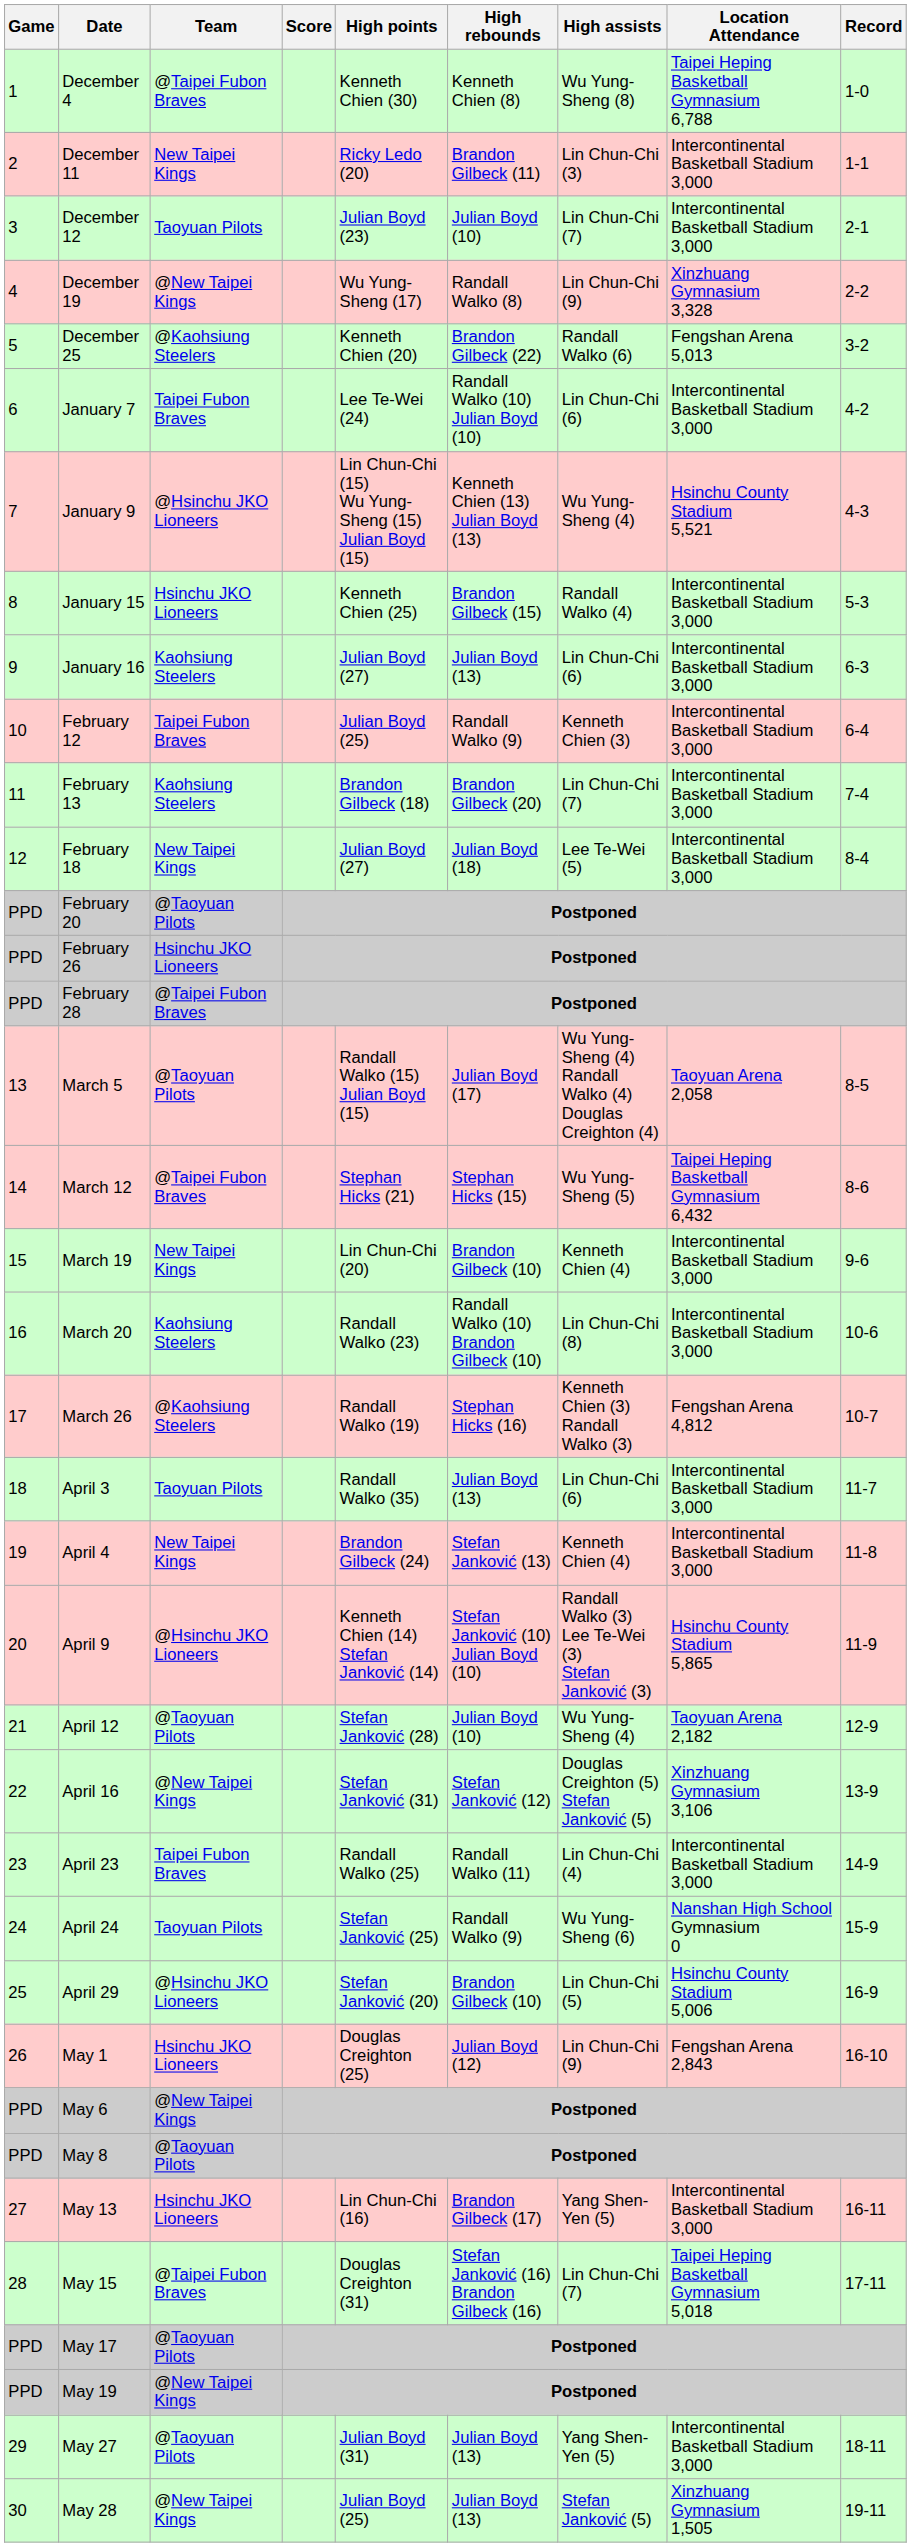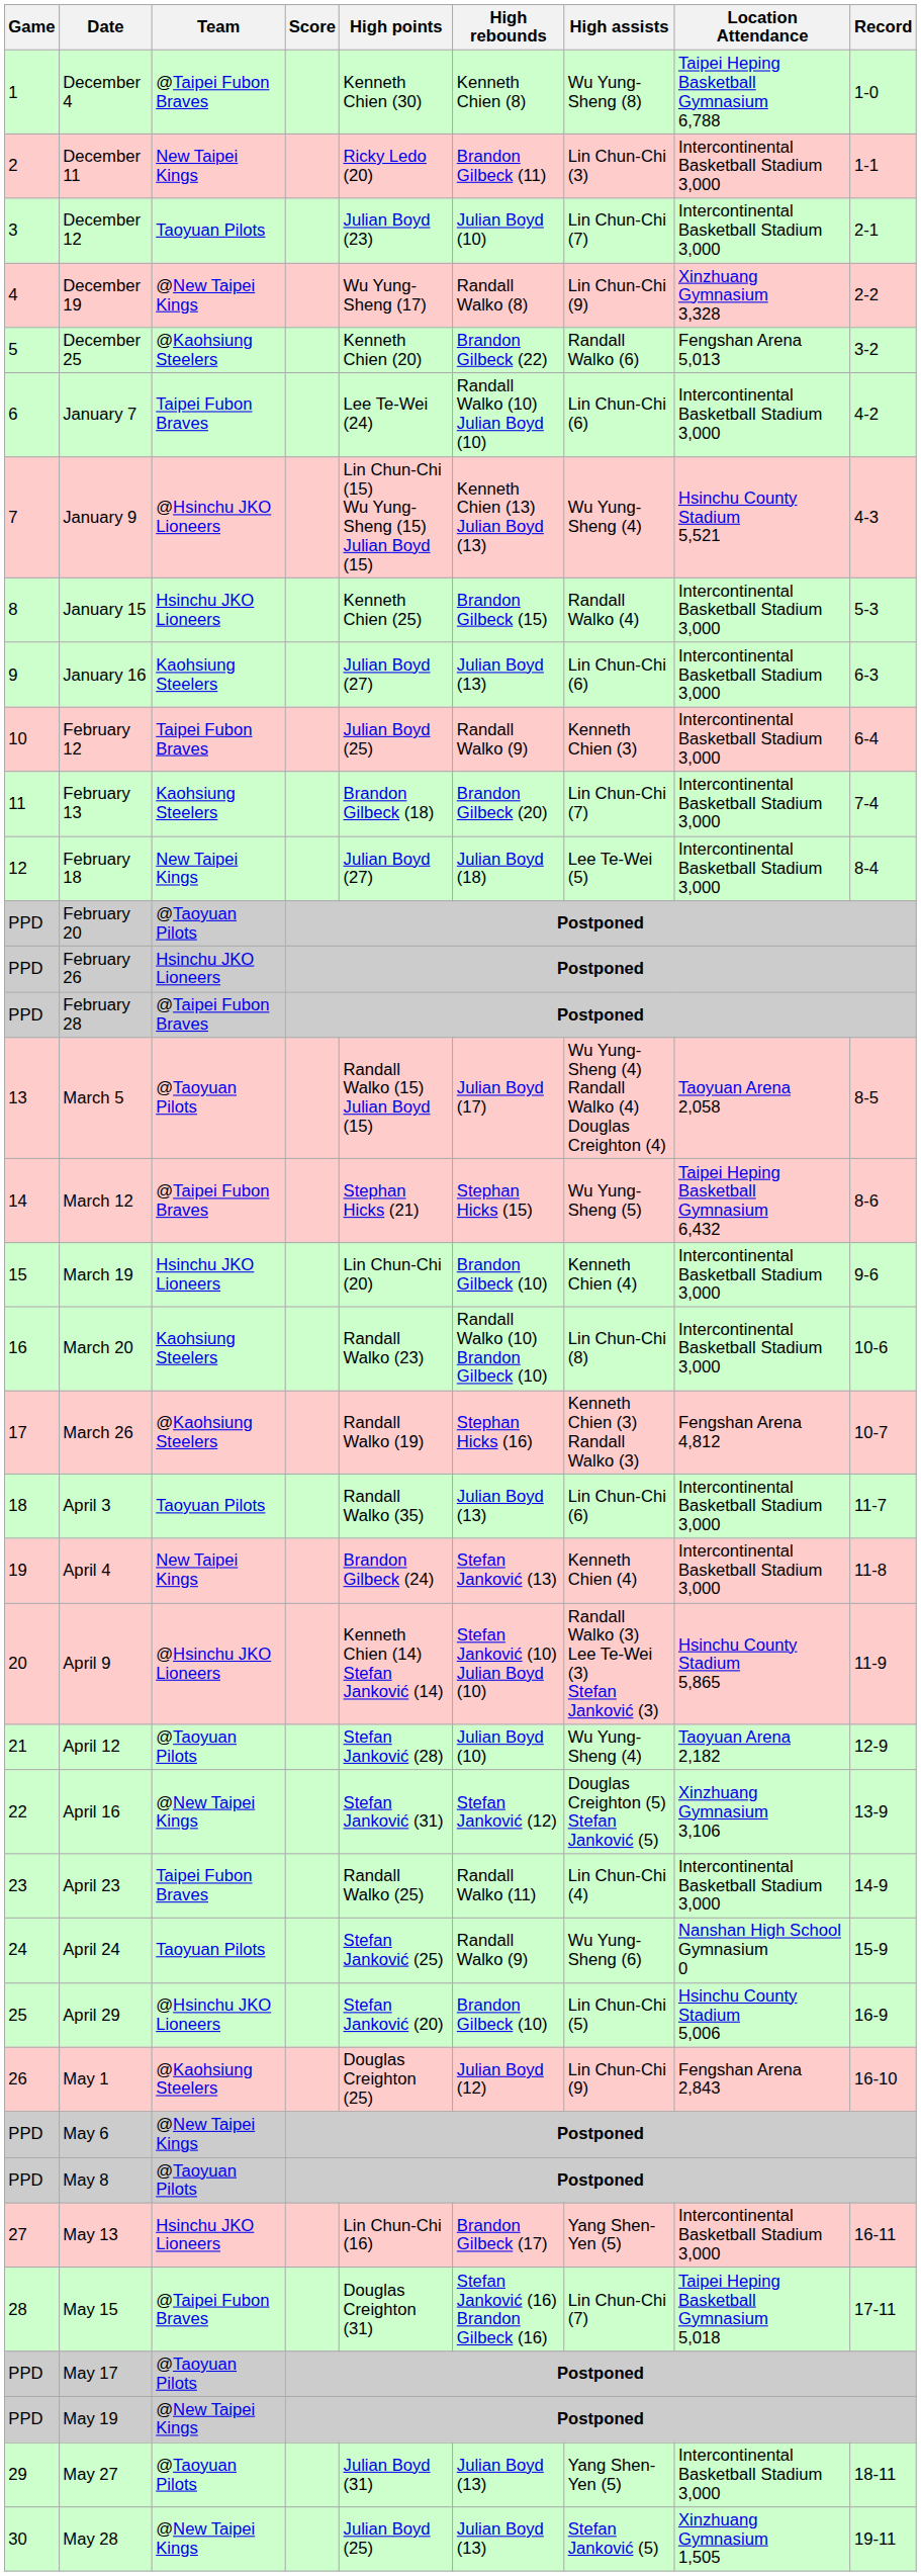March 19 | Team: New Taipei Kings -> Hsinchu JKO Lioneers
May 1 | Team: Hsinchu JKO Lioneers -> @Kaohsiung Steelers
